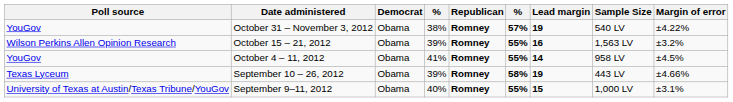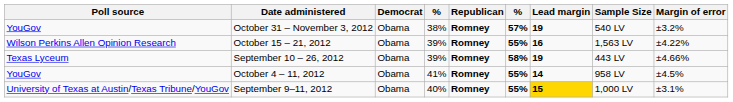October 31 – November 3, 2012 | Margin of error: ±4.22% -> ±3.2%
October 15 – 21, 2012 | Margin of error: ±3.2% -> ±4.22%
rows swapped: October 4 – 11, 2012 <-> September 10 – 26, 2012
September 9–11, 2012 | Lead margin: no background -> gold background
